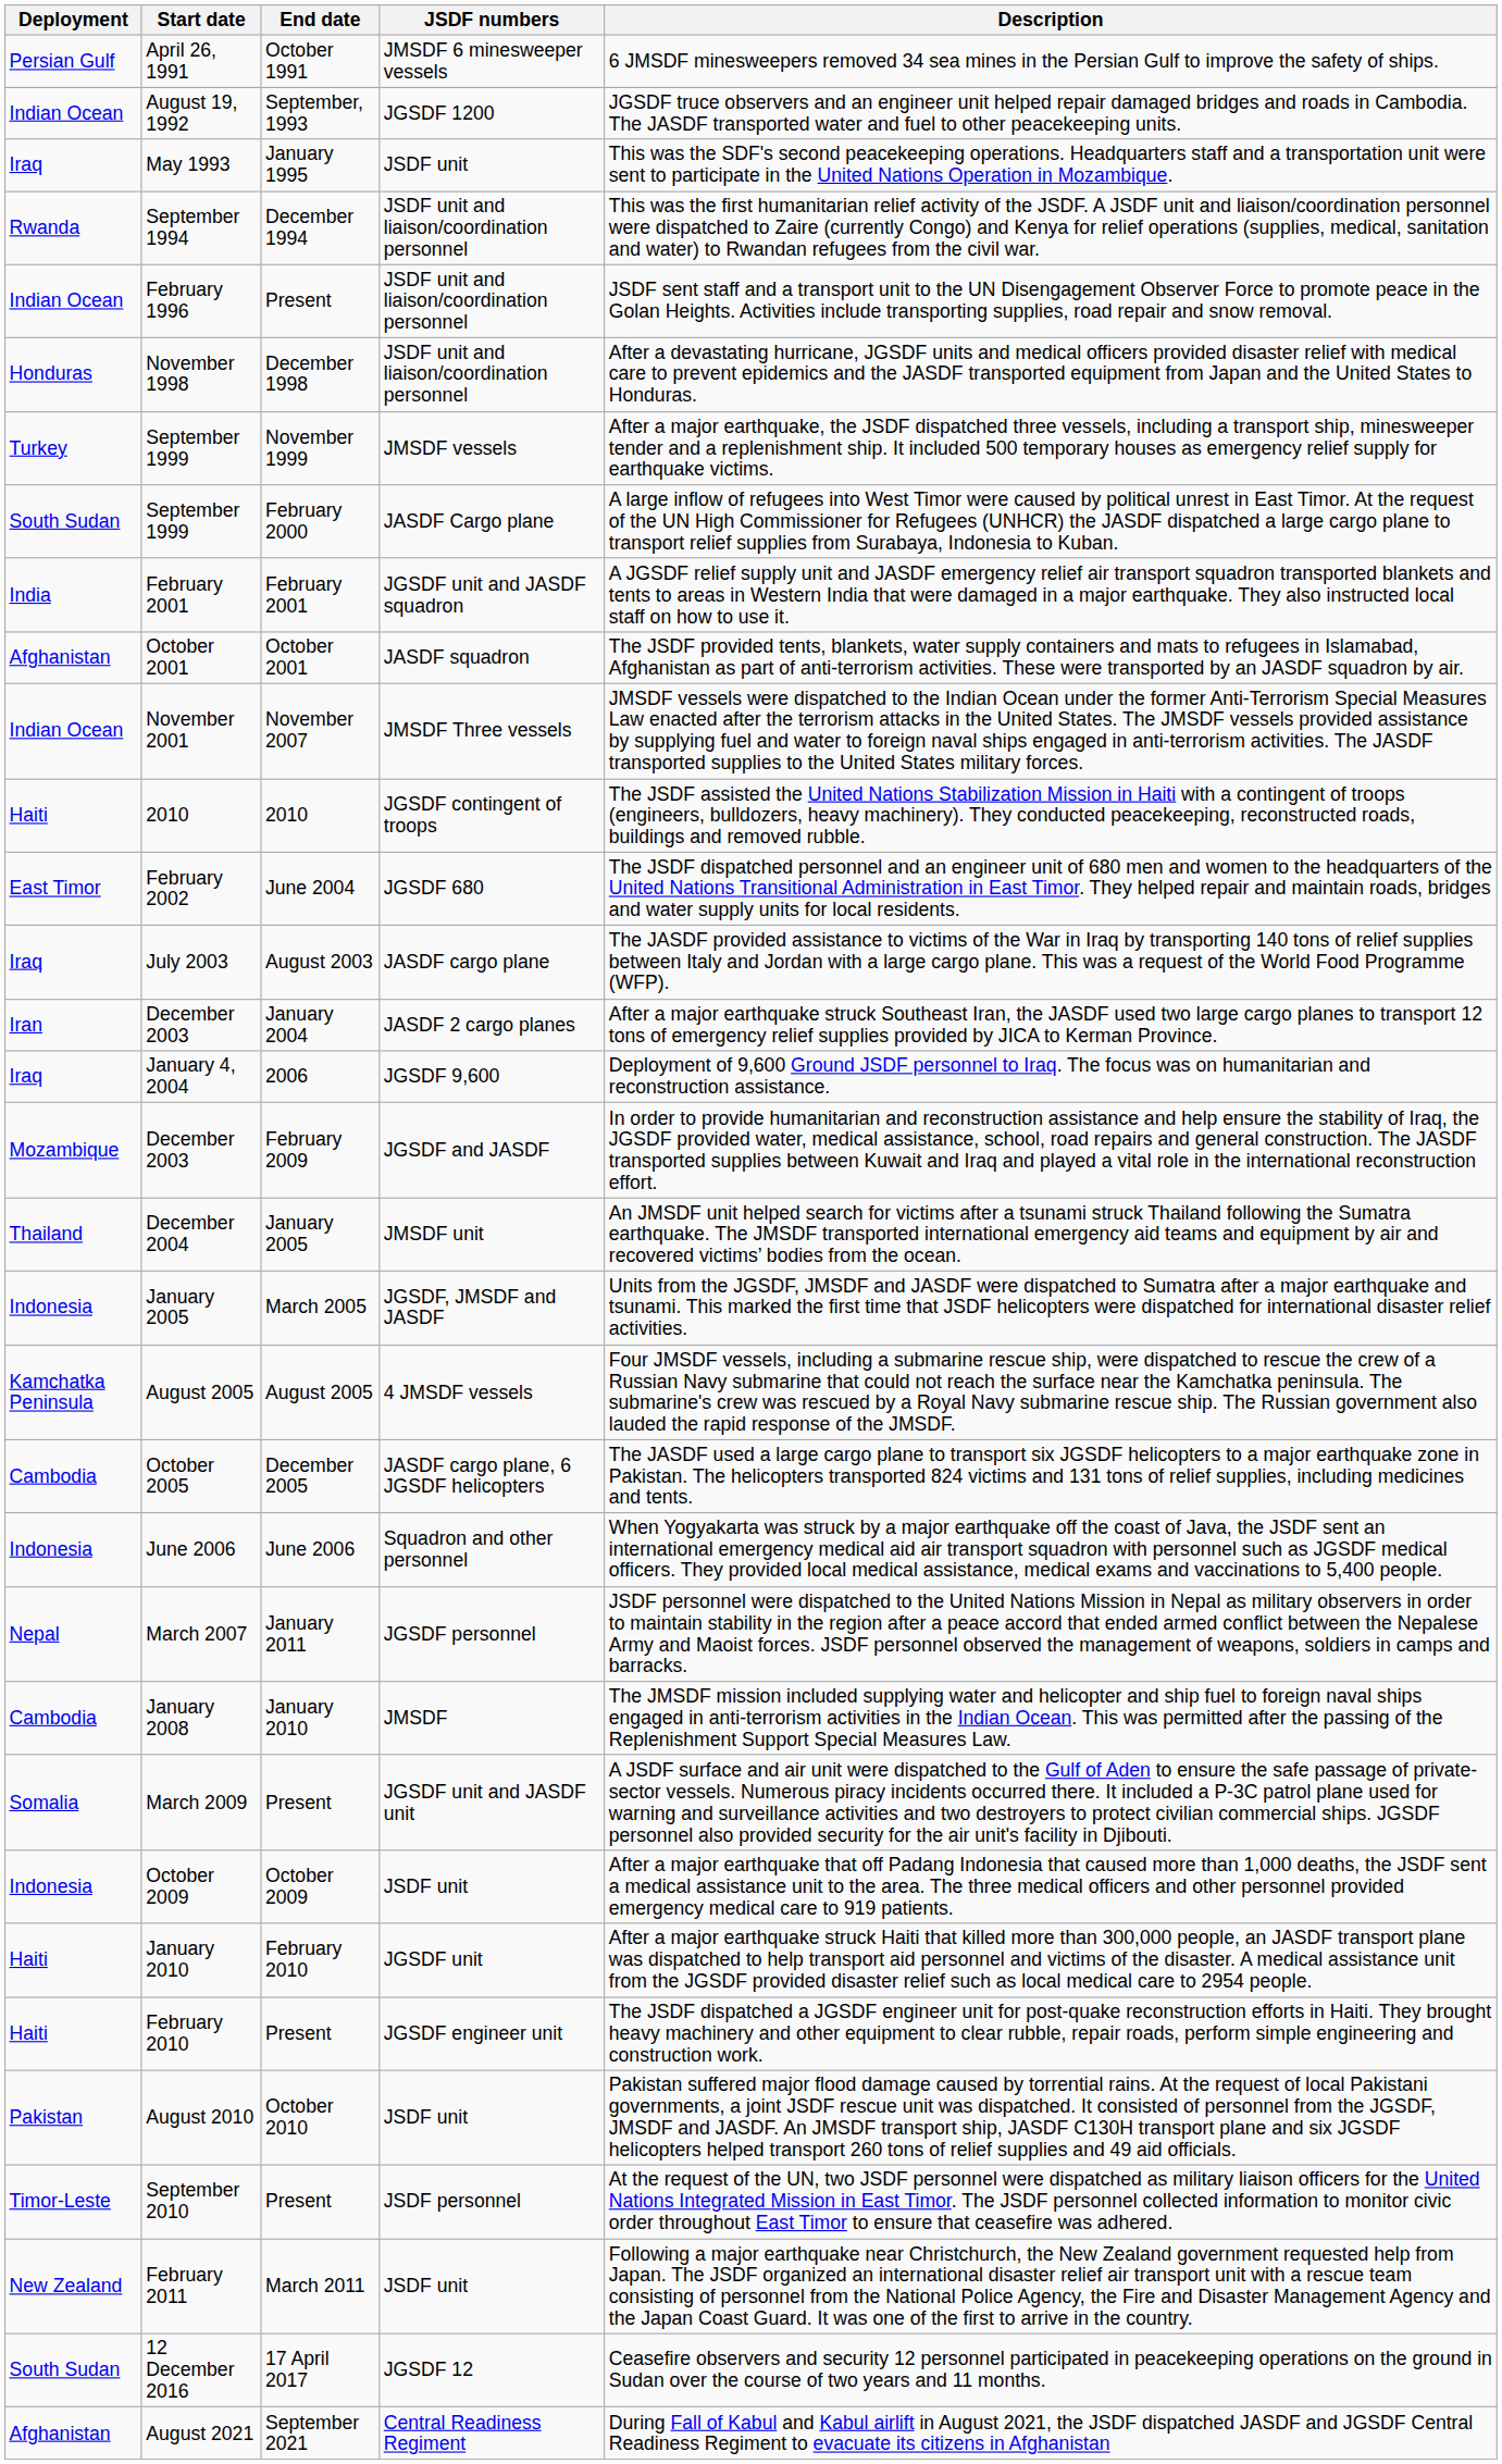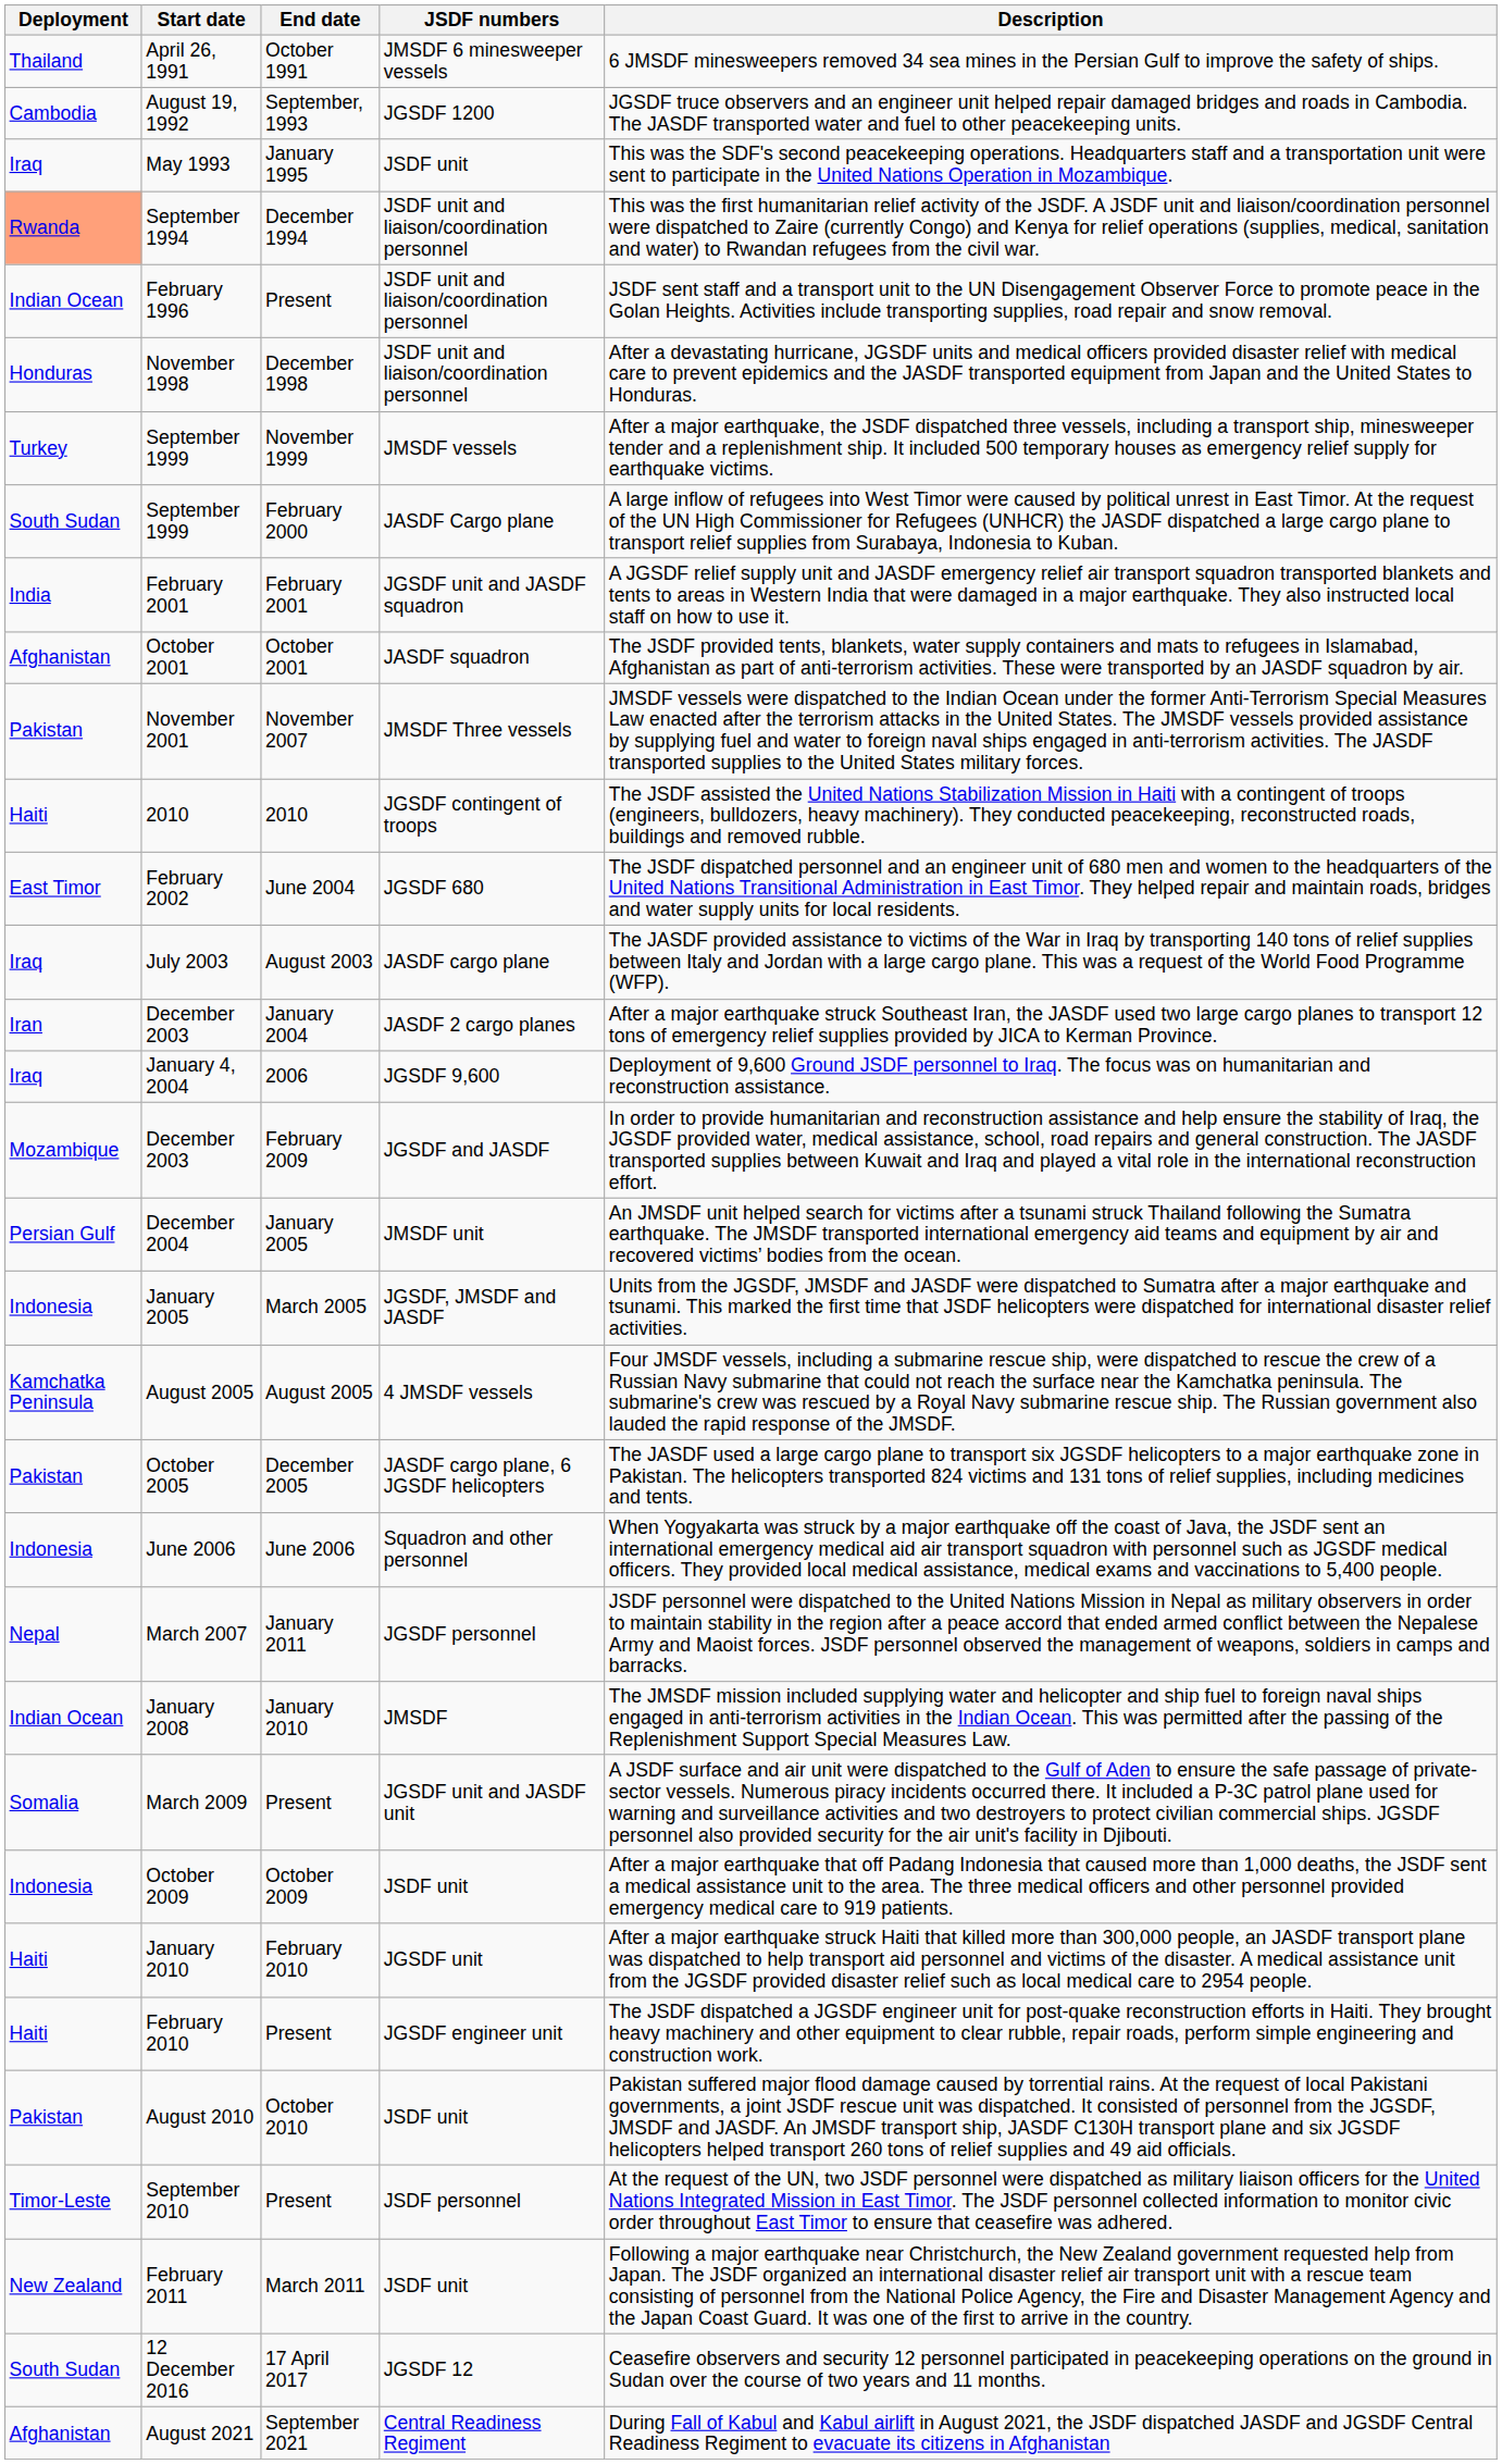April 26, 1991 | Deployment: Persian Gulf -> Thailand
August 19, 1992 | Deployment: Indian Ocean -> Cambodia
September 1994 | Deployment: no background -> lightsalmon background
November 2001 | Deployment: Indian Ocean -> Pakistan
December 2004 | Deployment: Thailand -> Persian Gulf
October 2005 | Deployment: Cambodia -> Pakistan
January 2008 | Deployment: Cambodia -> Indian Ocean
